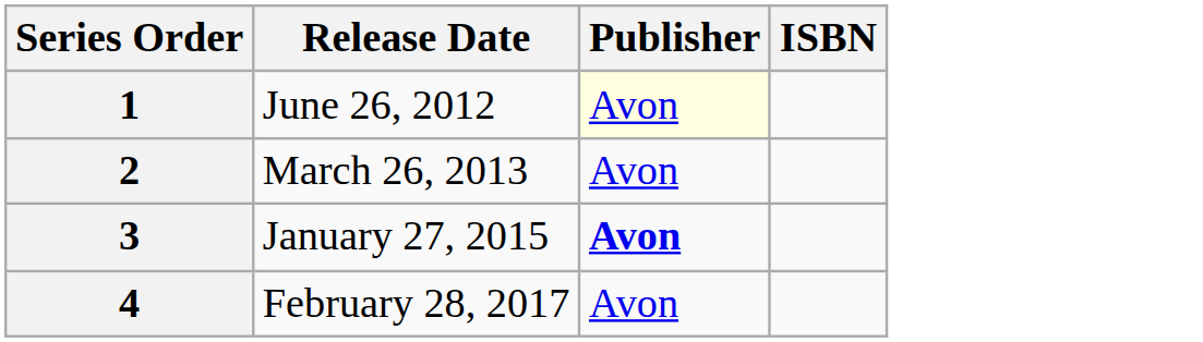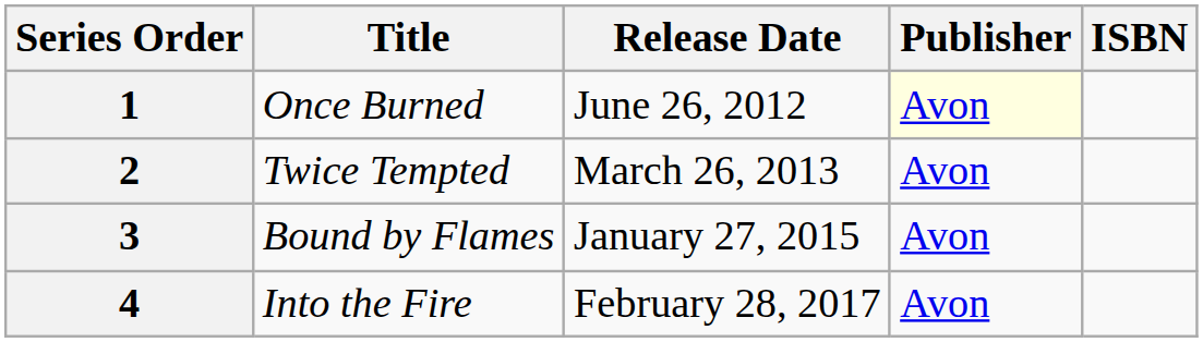+ column: Title | Once Burned | Twice Tempted | Bound by Flames | Into the Fire
3 | Publisher: bold -> normal
